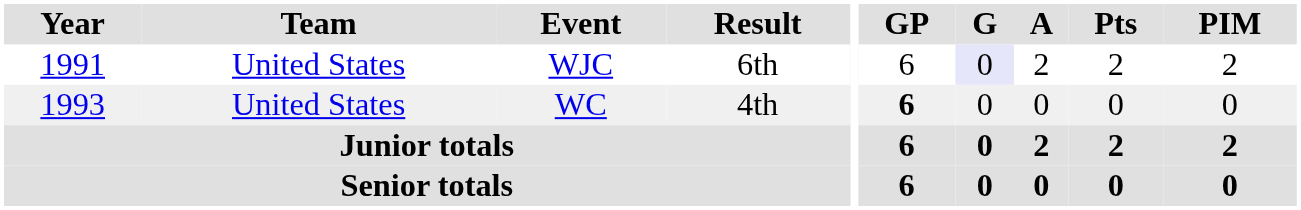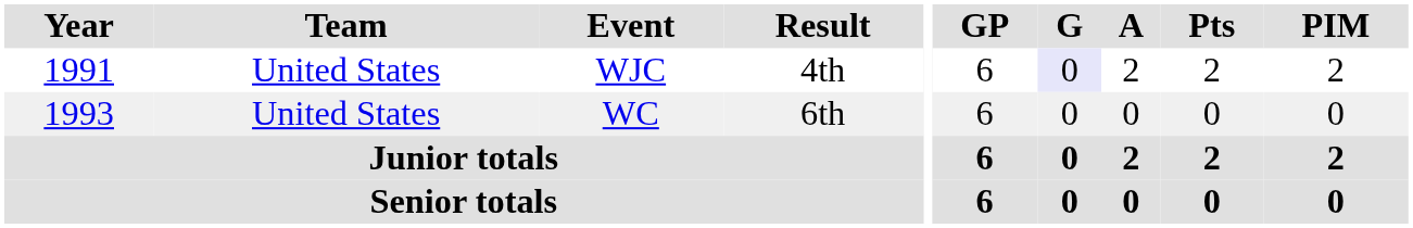WJC | Result: 6th -> 4th
WC | Result: 4th -> 6th
WC | GP: bold -> normal
